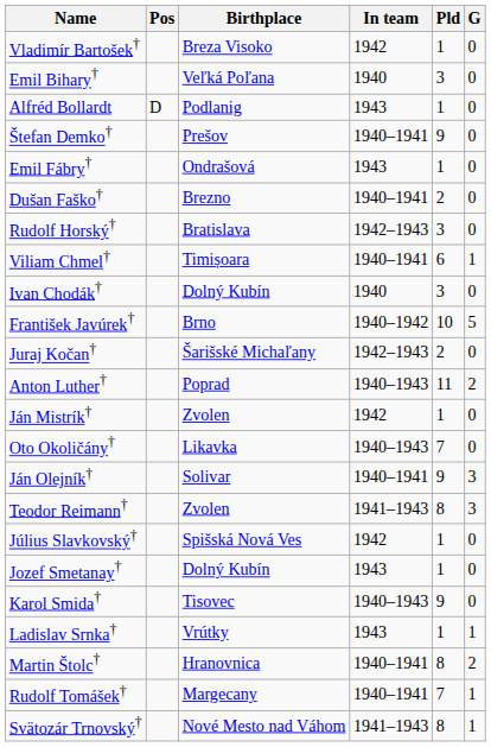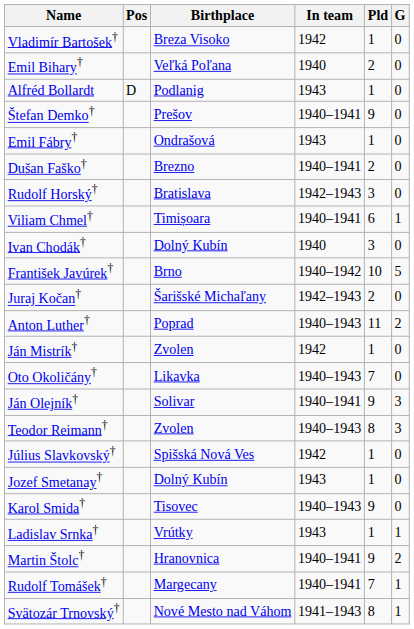Emil Bihary† | Pld: 3 -> 2
Teodor Reimann† | In team: 1941–1943 -> 1940–1943
Martin Štolc† | Pld: 8 -> 9
